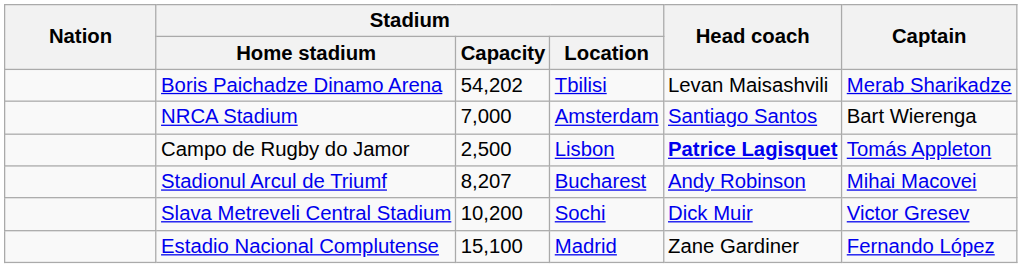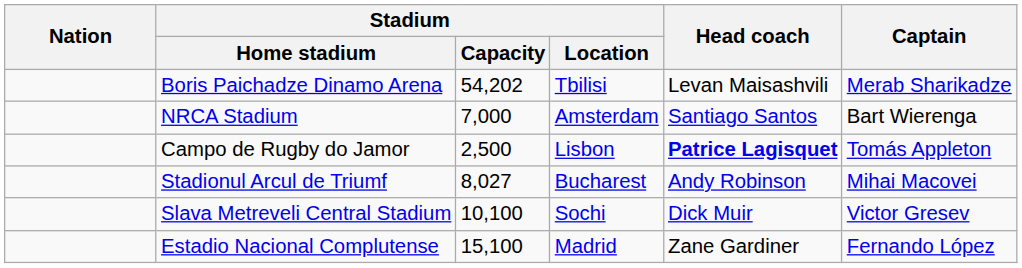Stadionul Arcul de Triumf | Stadium / Capacity: 8,207 -> 8,027
Slava Metreveli Central Stadium | Stadium / Capacity: 10,200 -> 10,100
